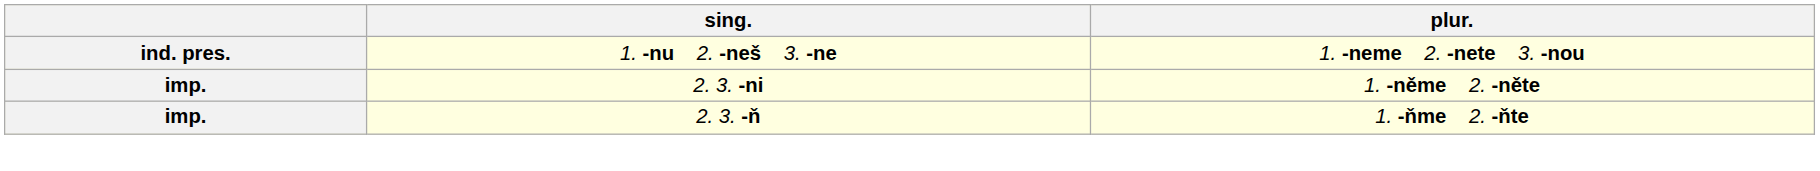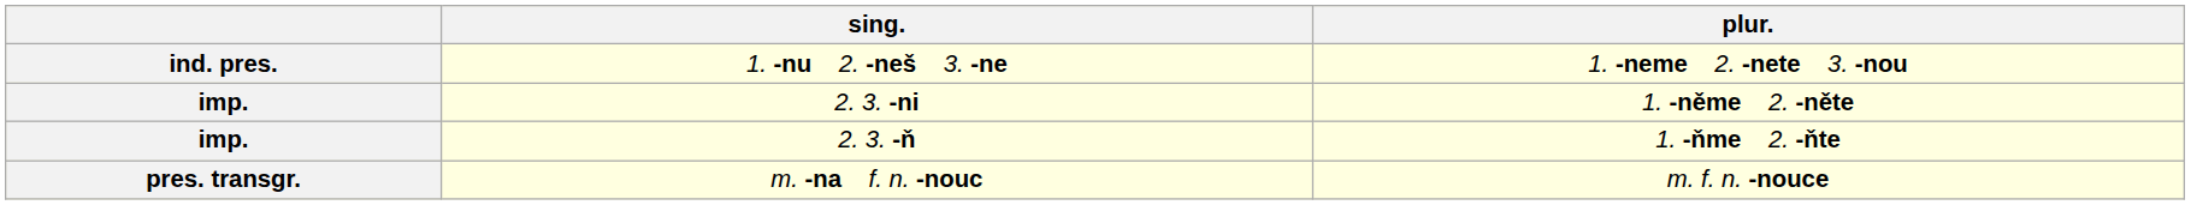+ row: pres. transgr. | m. -na f. n. -nouc | m. f. n. -nouce
